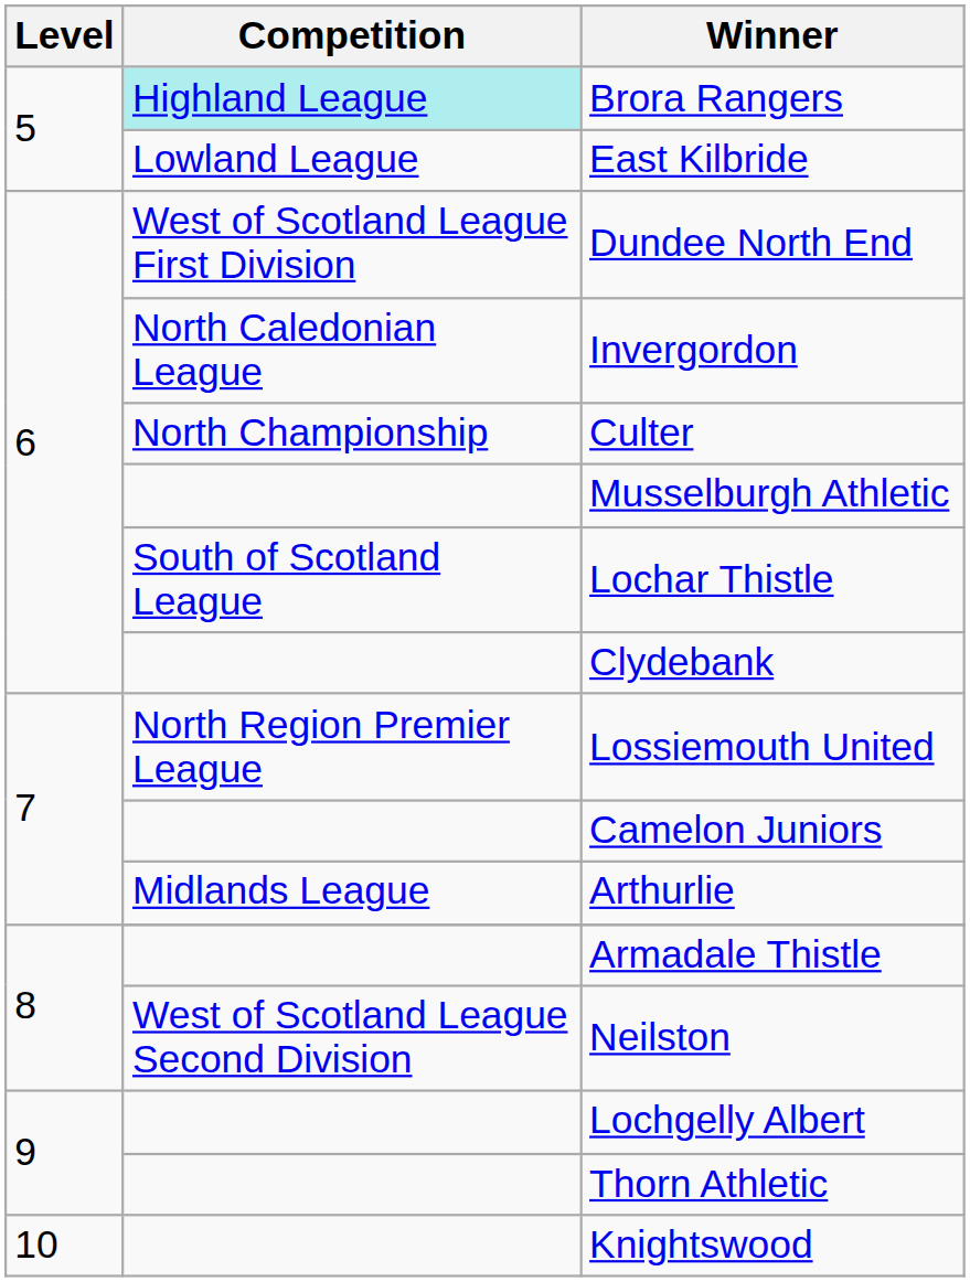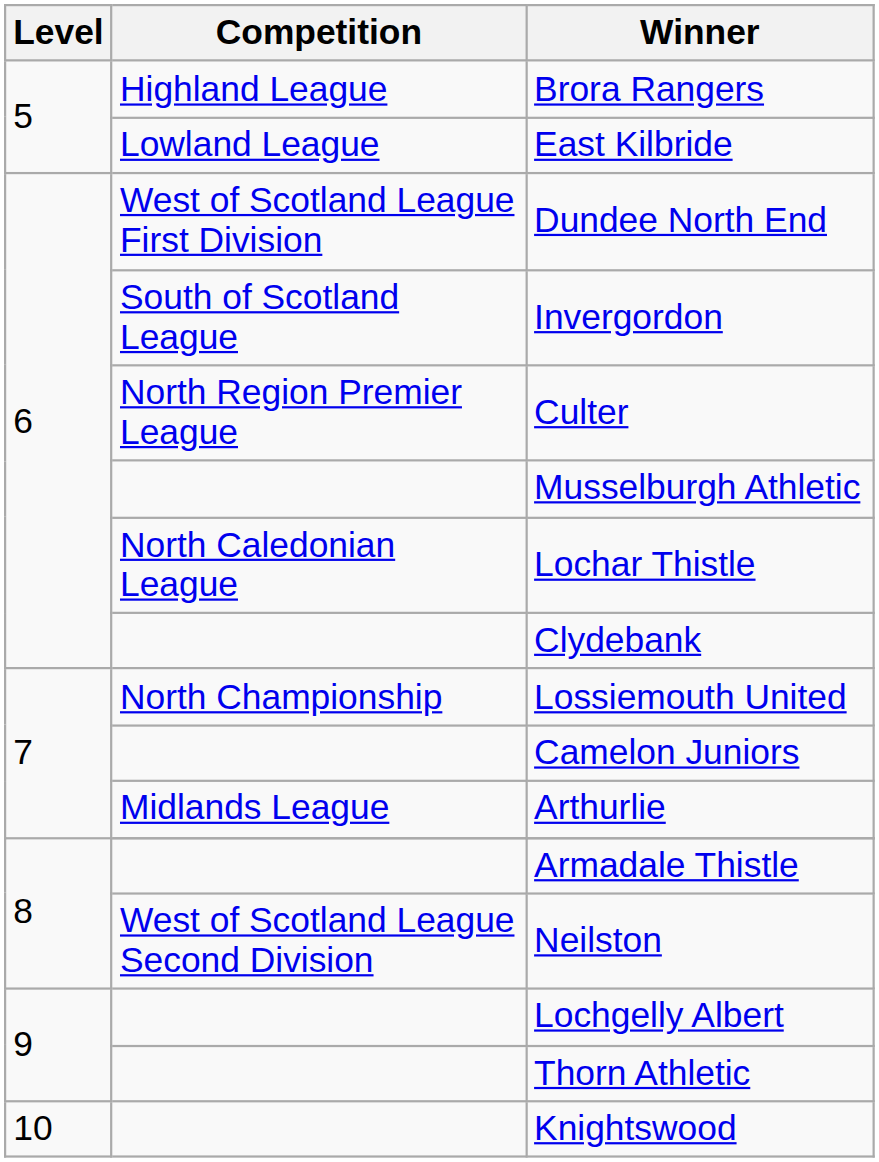Brora Rangers | Competition: paleturquoise background -> no background
Invergordon | Competition: North Caledonian League -> South of Scotland League
Culter | Competition: North Championship -> North Region Premier League
Lochar Thistle | Competition: South of Scotland League -> North Caledonian League
Lossiemouth United | Competition: North Region Premier League -> North Championship
